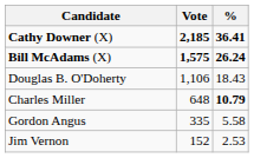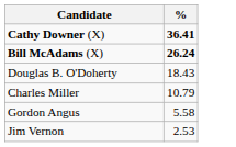- column: Vote | 2,185 | 1,575 | 1,106 | 648 | 335 | 152
Charles Miller | %: bold -> normal
